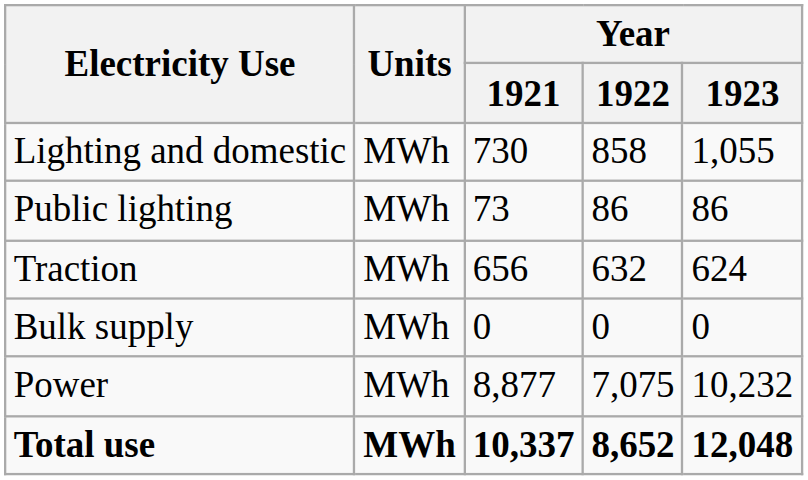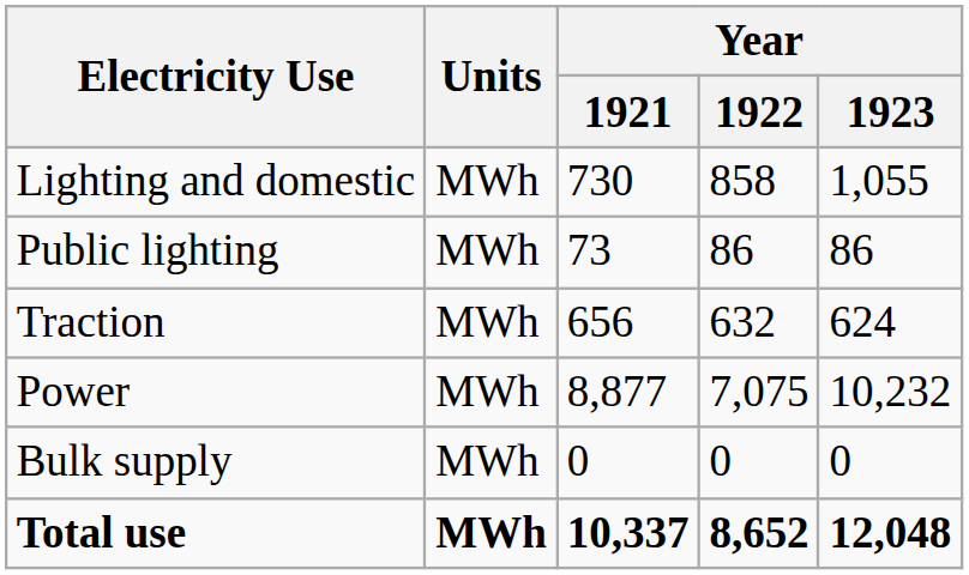rows swapped: Power <-> Bulk supply
